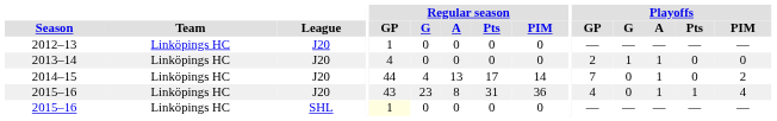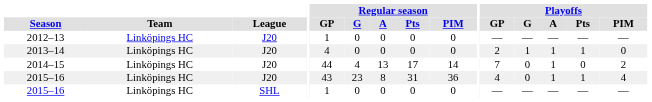2013–14 | Playoffs / Pts: 0 -> 1
2015–16 / SHL | Regular season / GP: lightyellow background -> no background
